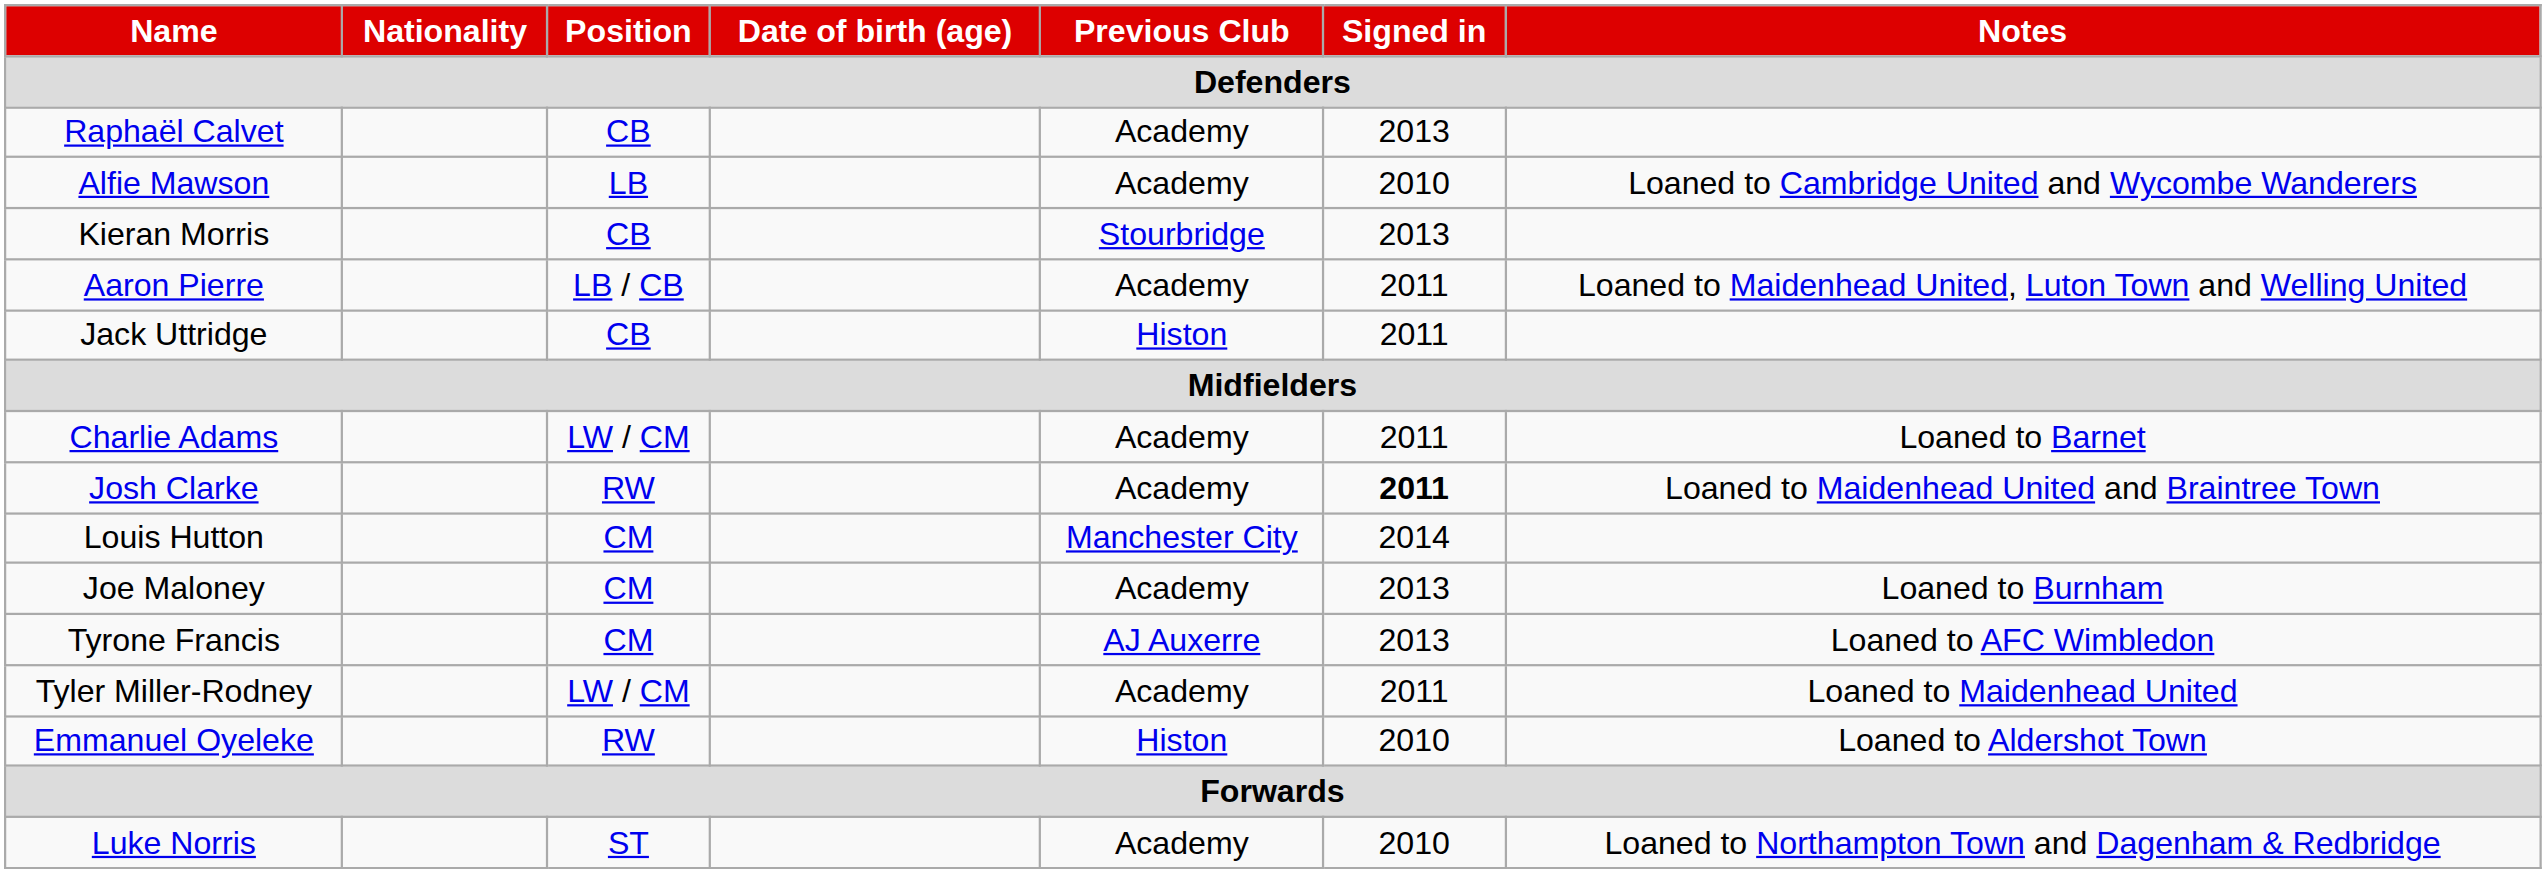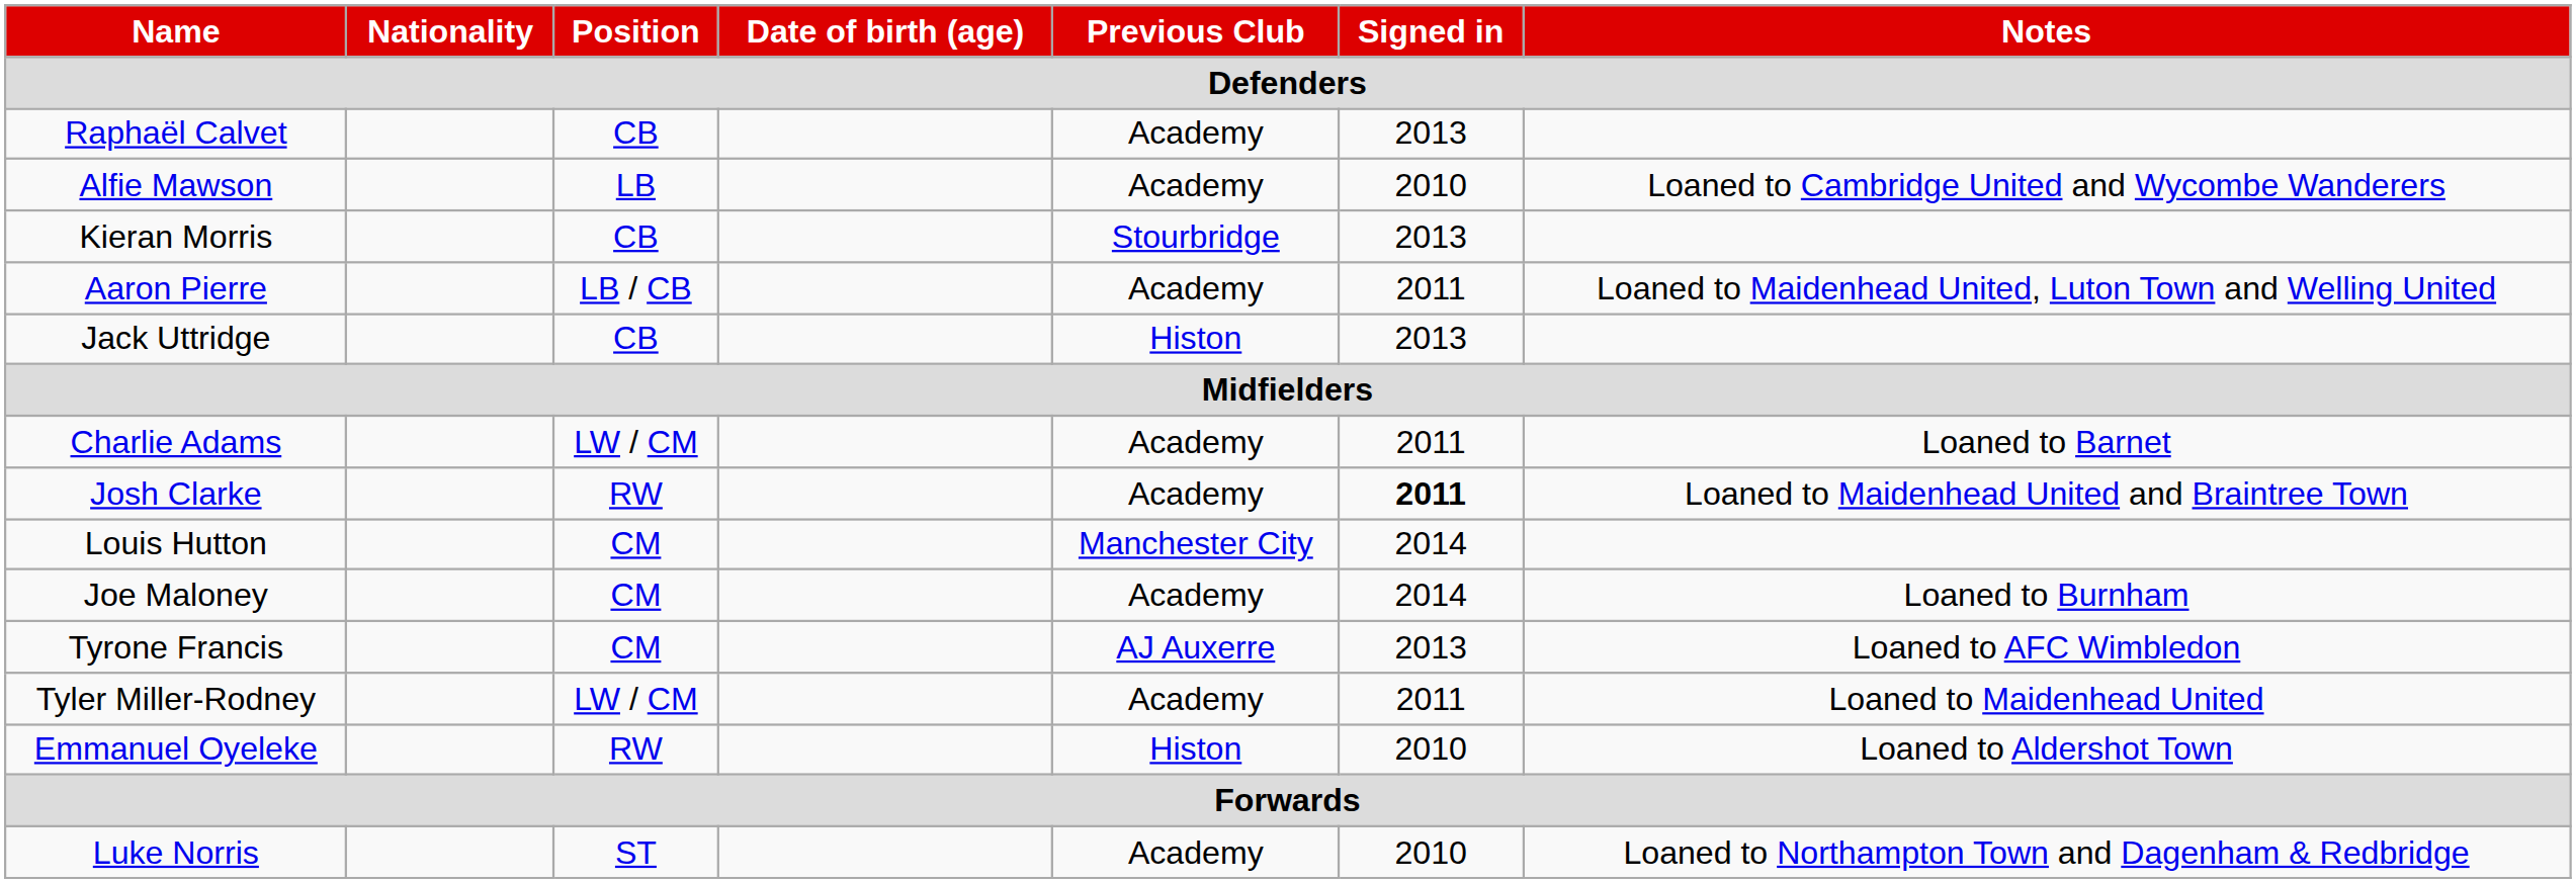Jack Uttridge | Signed in: 2011 -> 2013
Joe Maloney | Signed in: 2013 -> 2014
